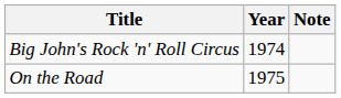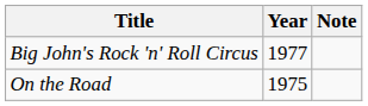Big John's Rock 'n' Roll Circus | Year: 1974 -> 1977
